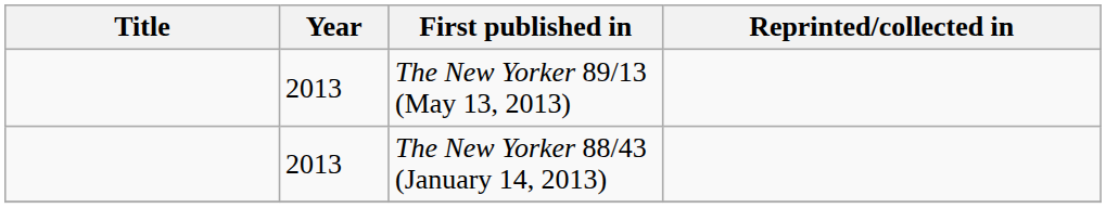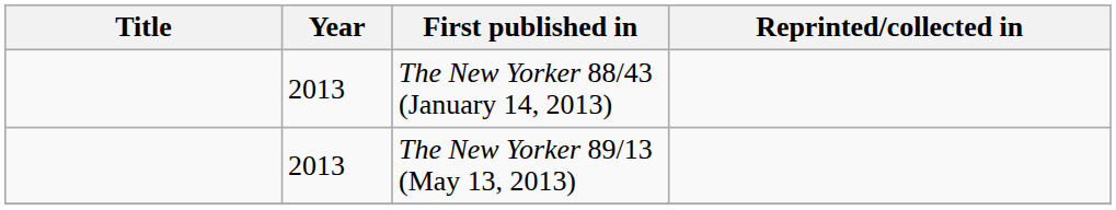rows swapped: The New Yorker 88/43 (January 14, 2013) <-> The New Yorker 89/13 (May 13, 2013)
